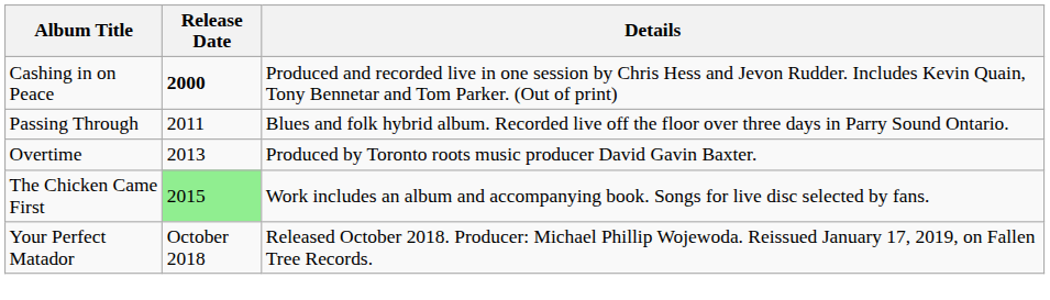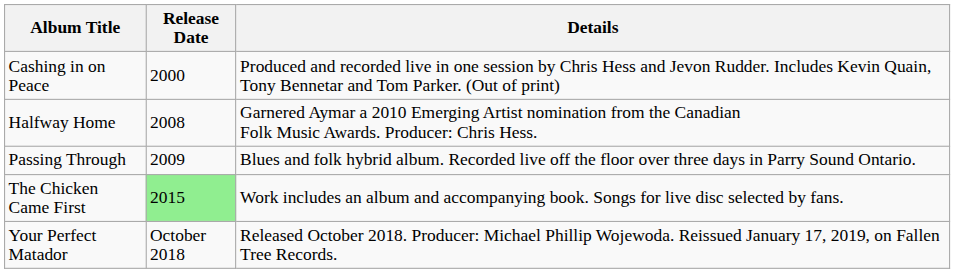Cashing in on Peace | Release Date: bold -> normal
+ row: Halfway Home | 2008 | Garnered Aymar a 2010 Emerging Artist nomination from the Canadian Folk Music Awards. Producer: Chris Hess.
Passing Through | Release Date: 2011 -> 2009
- row: Overtime | 2013 | Produced by Toronto roots music producer David Gavin Baxter.
